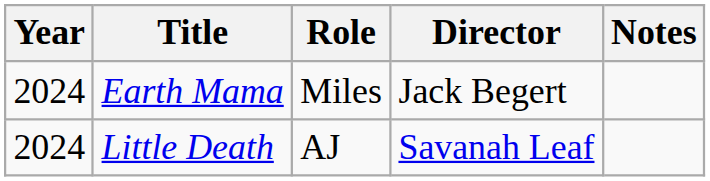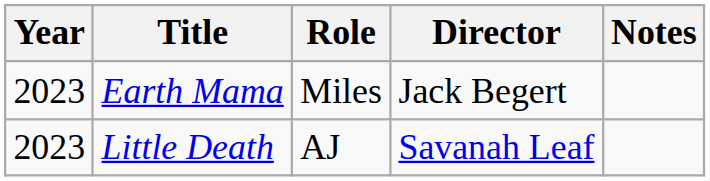Earth Mama | Year: 2024 -> 2023
Little Death | Year: 2024 -> 2023
